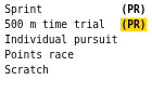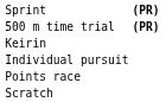500 m time trial | column 2: gold background -> no background
+ row: Keirin
